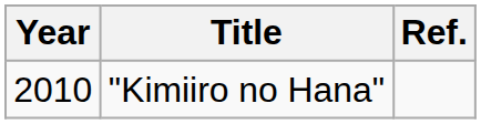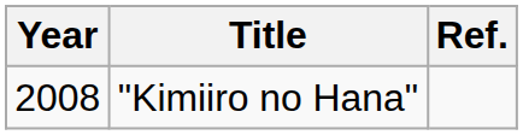"Kimiiro no Hana" | Year: 2010 -> 2008
